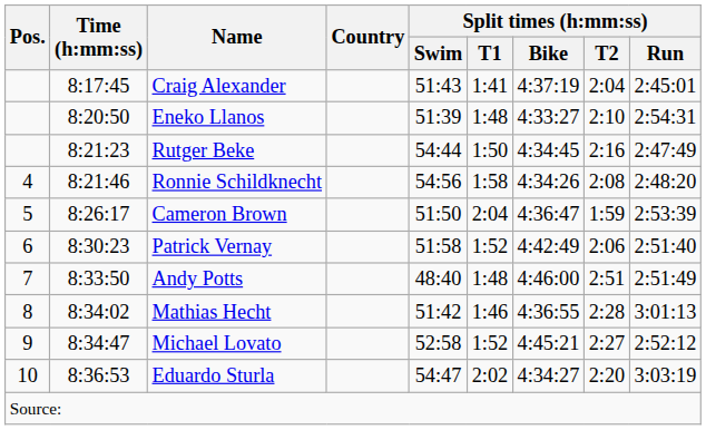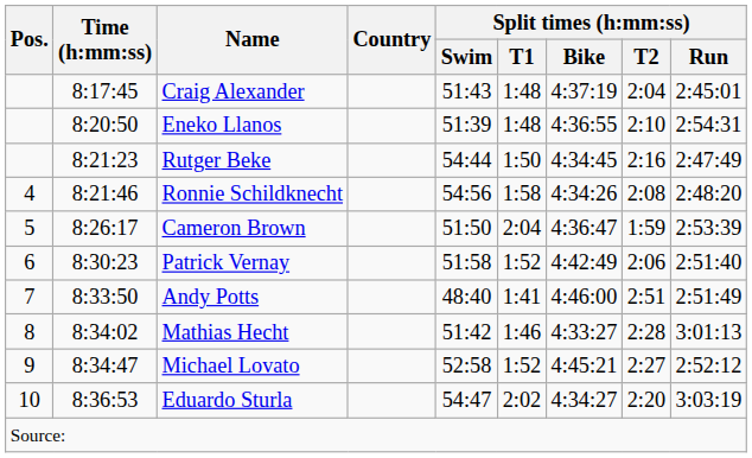Craig Alexander | Split times (h:mm:ss) / T1: 1:41 -> 1:48
Eneko Llanos | Split times (h:mm:ss) / Bike: 4:33:27 -> 4:36:55
Andy Potts | Split times (h:mm:ss) / T1: 1:48 -> 1:41
Mathias Hecht | Split times (h:mm:ss) / Bike: 4:36:55 -> 4:33:27
